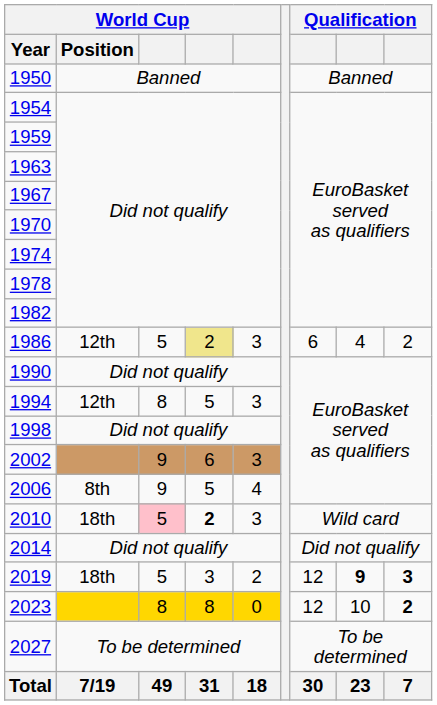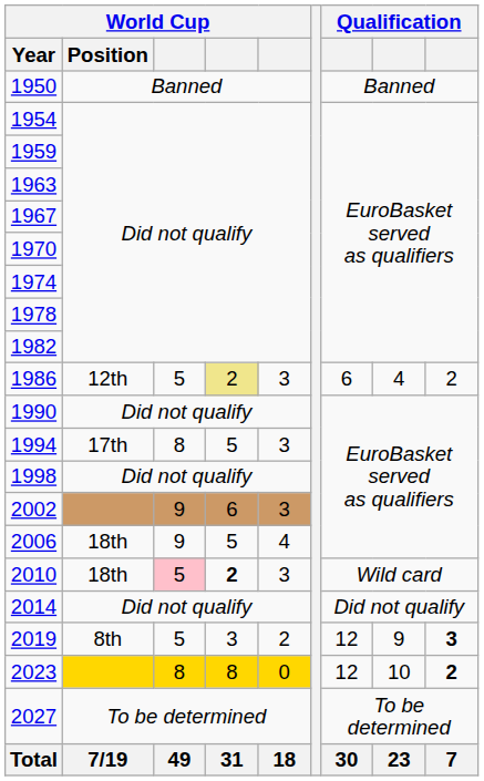1994 | World Cup / Position: 12th -> 17th
2006 | World Cup / Position: 8th -> 18th
2019 | World Cup / Position: 18th -> 8th
2019 | column 8: bold -> normal
